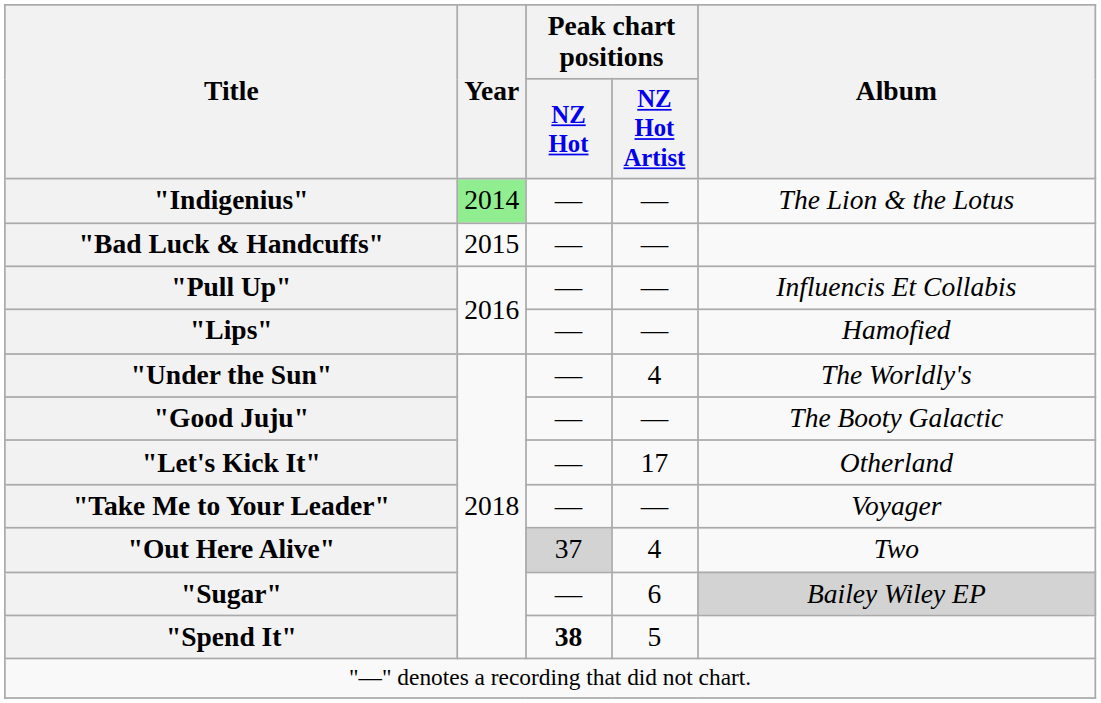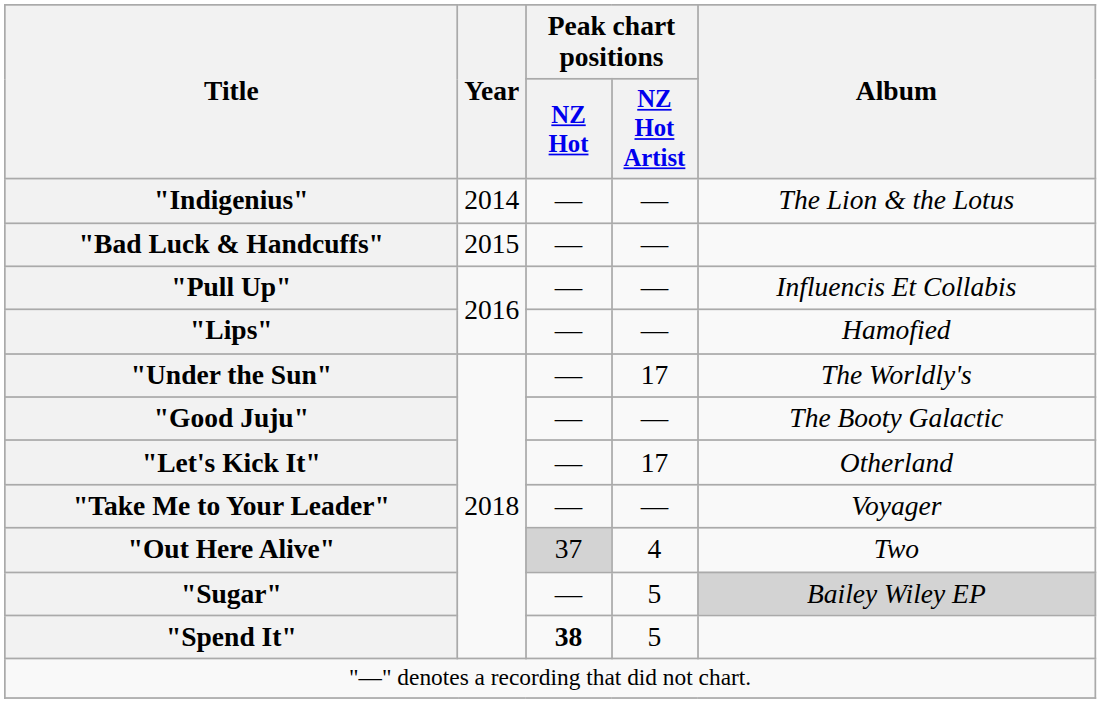"Indigenius" | Year: lightgreen background -> no background
"Under the Sun" | Peak chart positions / NZ Hot Artist: 4 -> 17
"Sugar" | Peak chart positions / NZ Hot Artist: 6 -> 5
